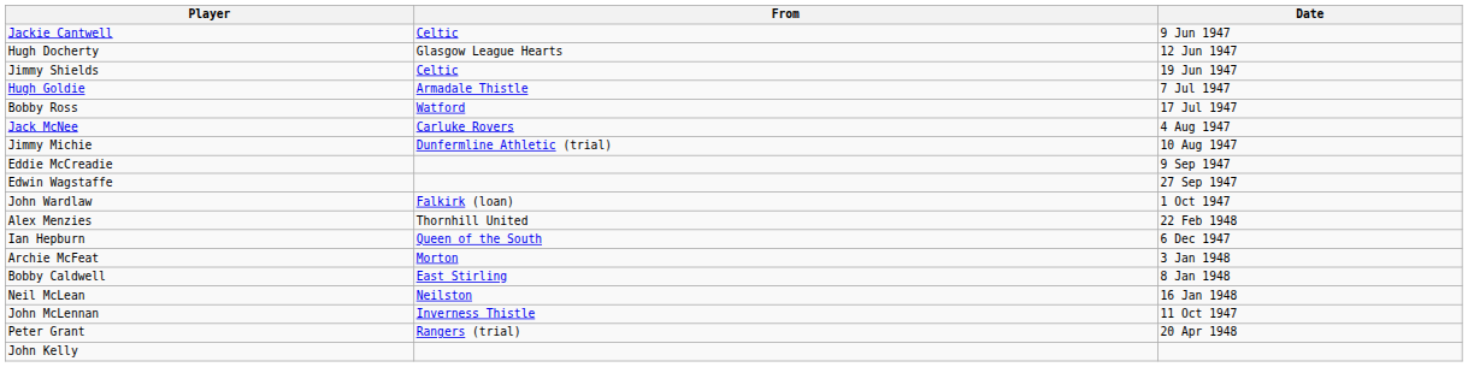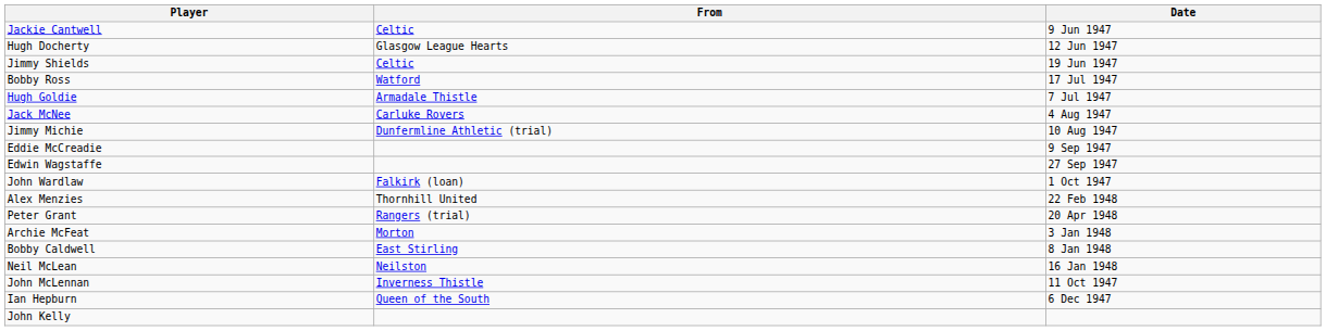rows swapped: Hugh Goldie <-> Bobby Ross
rows swapped: Ian Hepburn <-> Peter Grant
